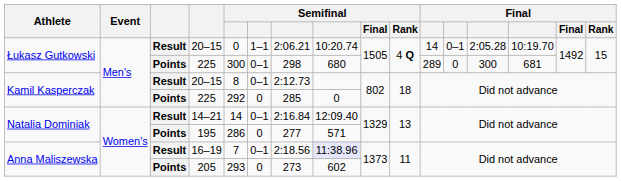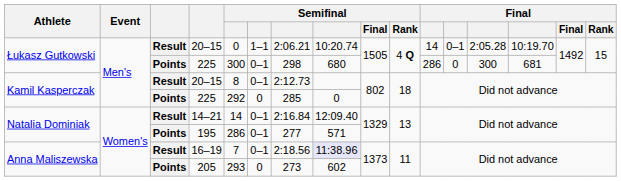Łukasz Gutkowski / 225 | column 11: 289 -> 286
195 | column 6: 0 -> 0–1
